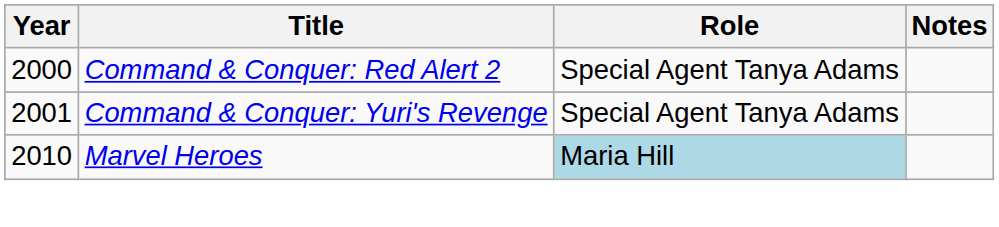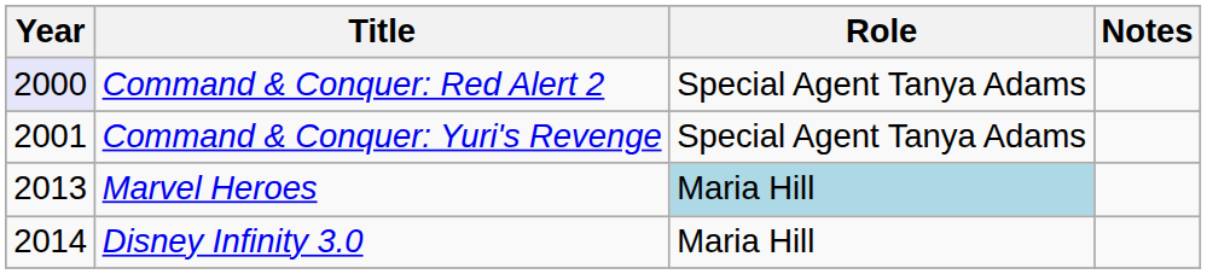Command & Conquer: Red Alert 2 | Year: no background -> lavender background
Marvel Heroes | Year: 2010 -> 2013
+ row: 2014 | Disney Infinity 3.0 | Maria Hill
